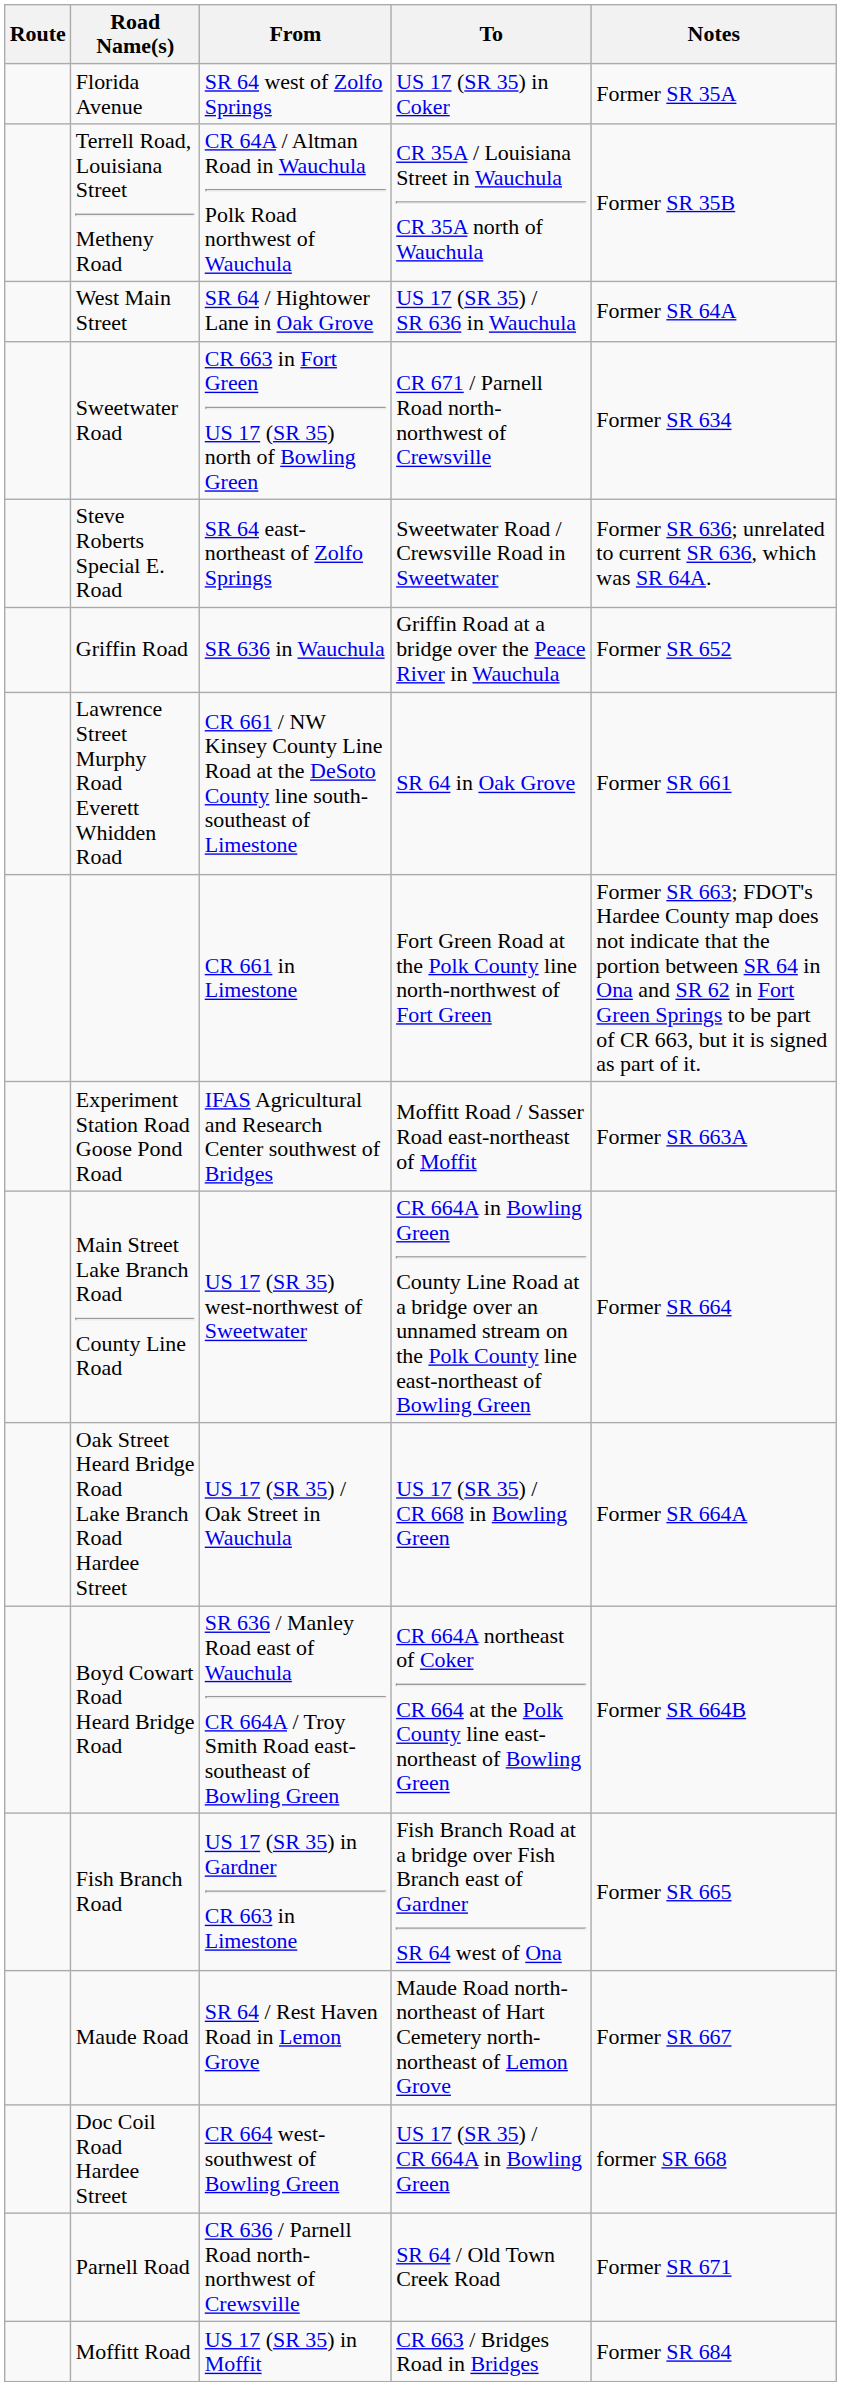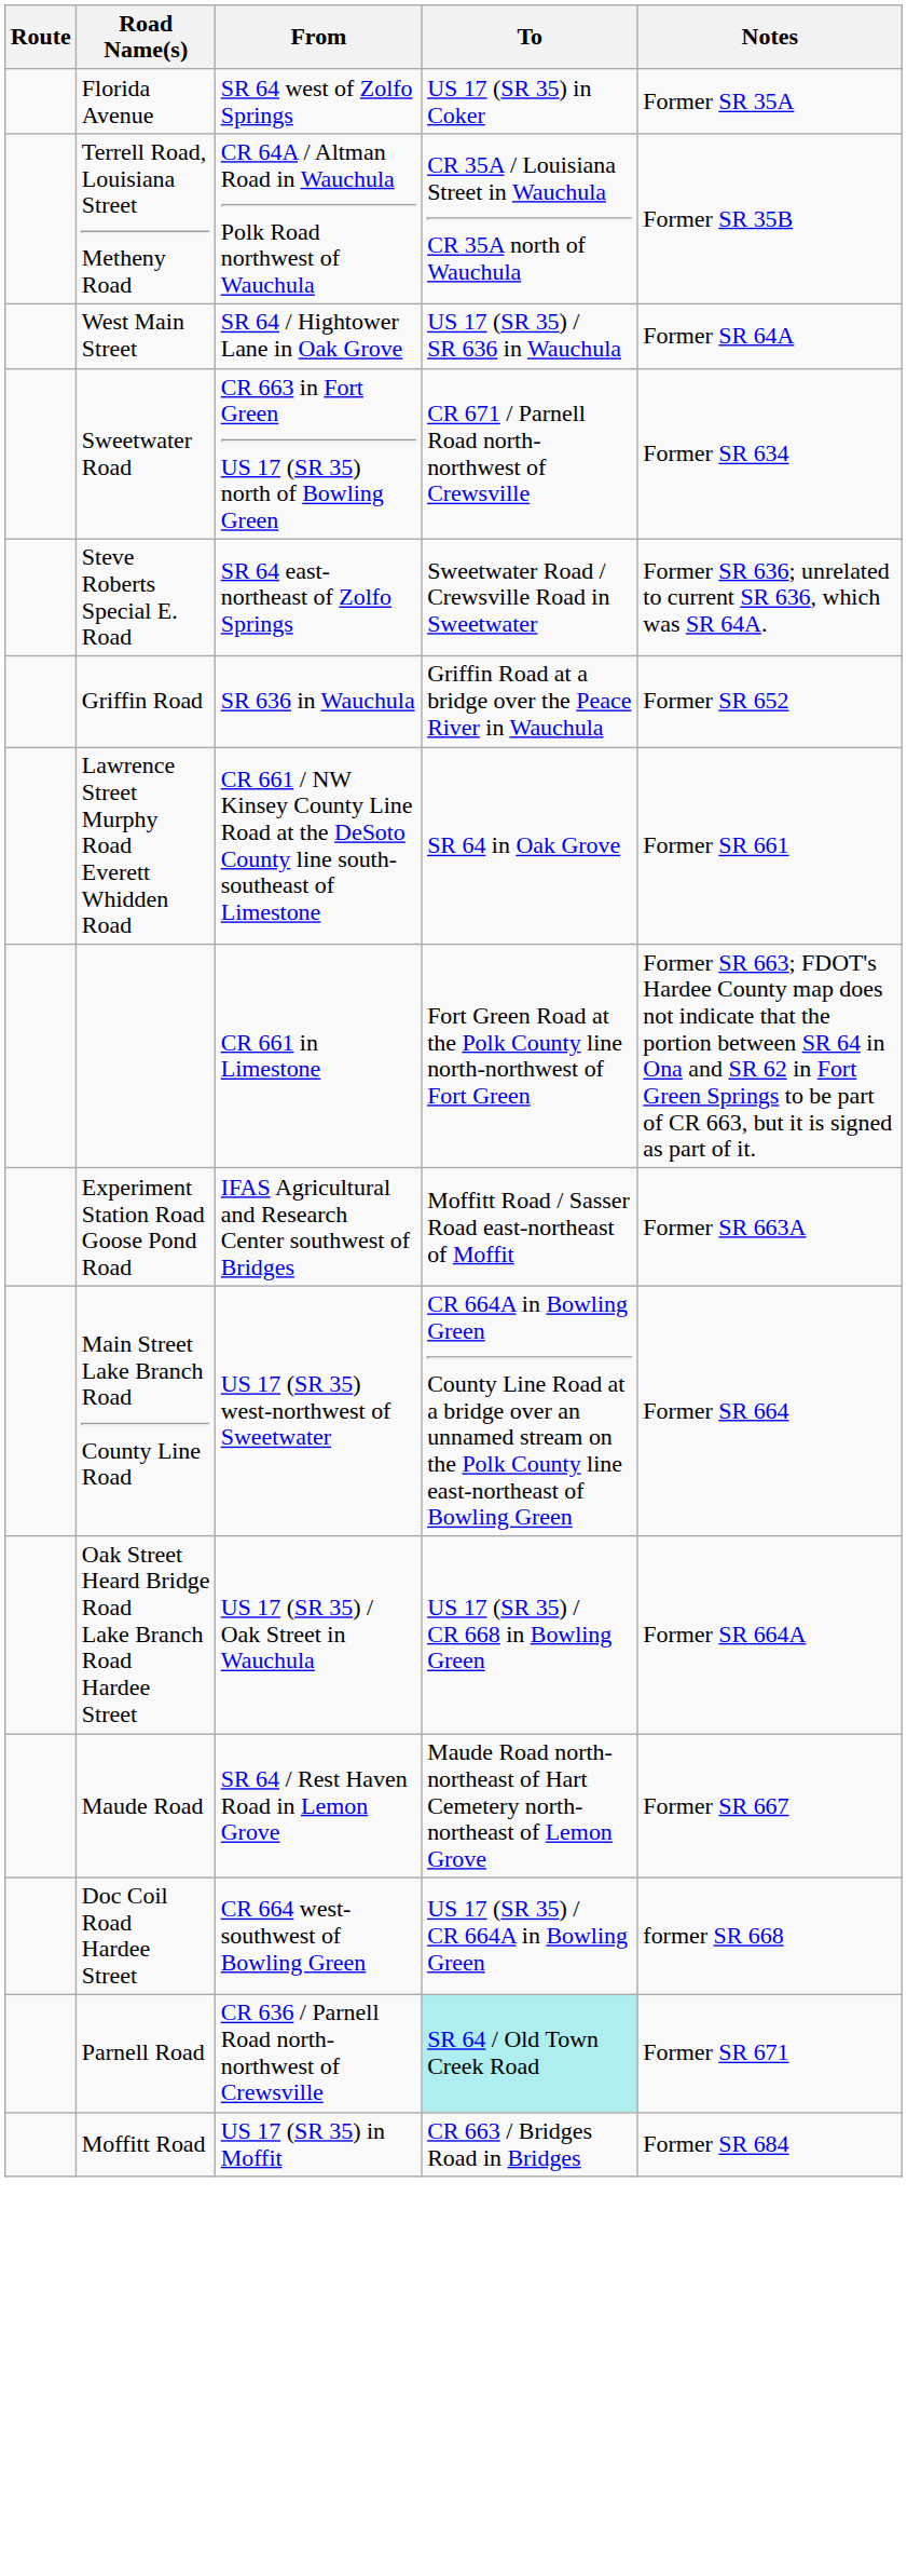- row: Boyd Cowart Road Heard Bridge Road | SR 636 / Manley Road east of Wauchula CR 664A / Troy Smith Road east-southeast of Bowling Green | CR 664A northeast of Coker CR 664 at the Polk County line east-northeast of Bowling Green | Former SR 664B
- row: Fish Branch Road | US 17 (SR 35) in Gardner CR 663 in Limestone | Fish Branch Road at a bridge over Fish Branch east of Gardner SR 64 west of Ona | Former SR 665
Parnell Road | To: no background -> paleturquoise background
